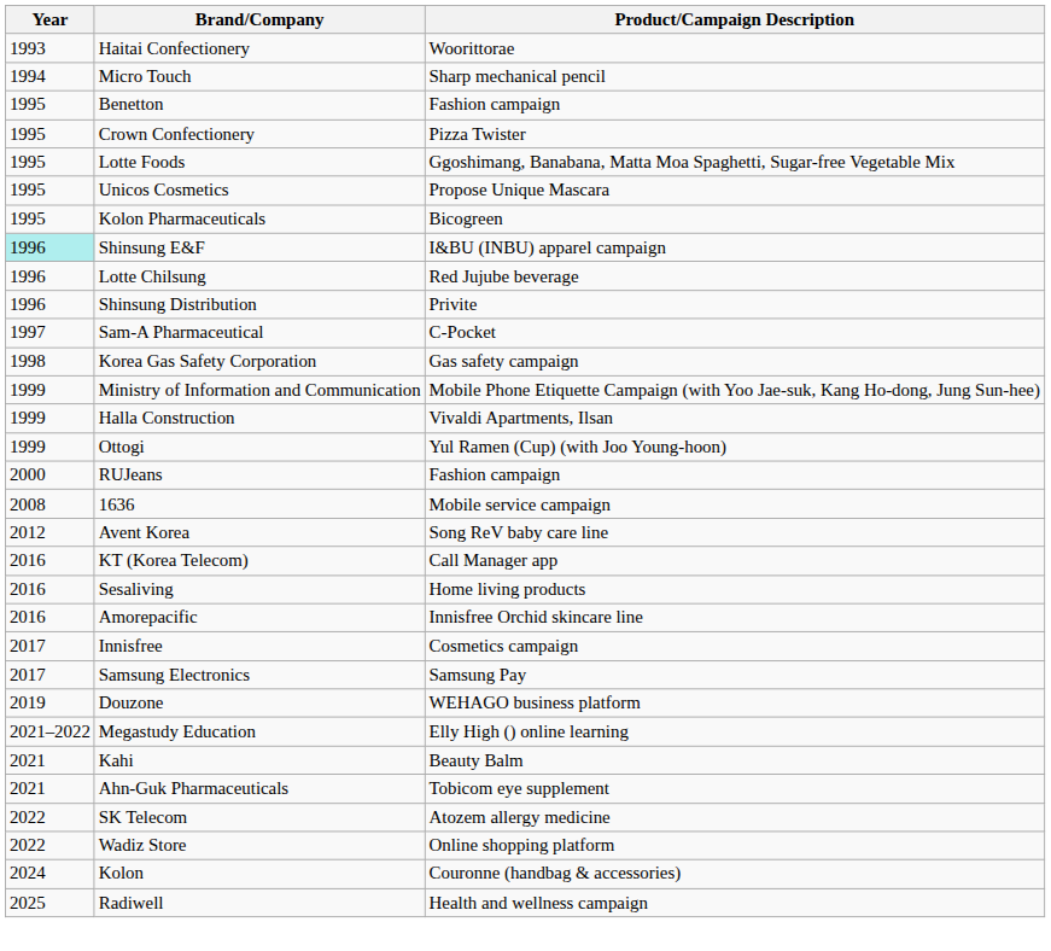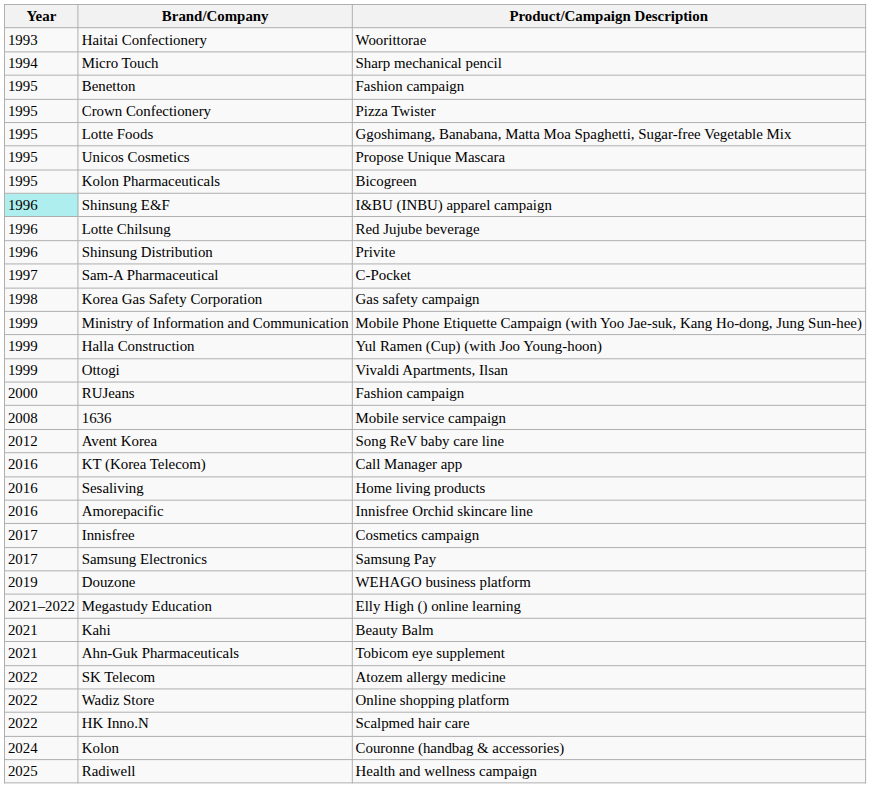Halla Construction | Product/Campaign Description: Vivaldi Apartments, Ilsan -> Yul Ramen (Cup) (with Joo Young-hoon)
Ottogi | Product/Campaign Description: Yul Ramen (Cup) (with Joo Young-hoon) -> Vivaldi Apartments, Ilsan
+ row: 2022 | HK Inno.N | Scalpmed hair care
